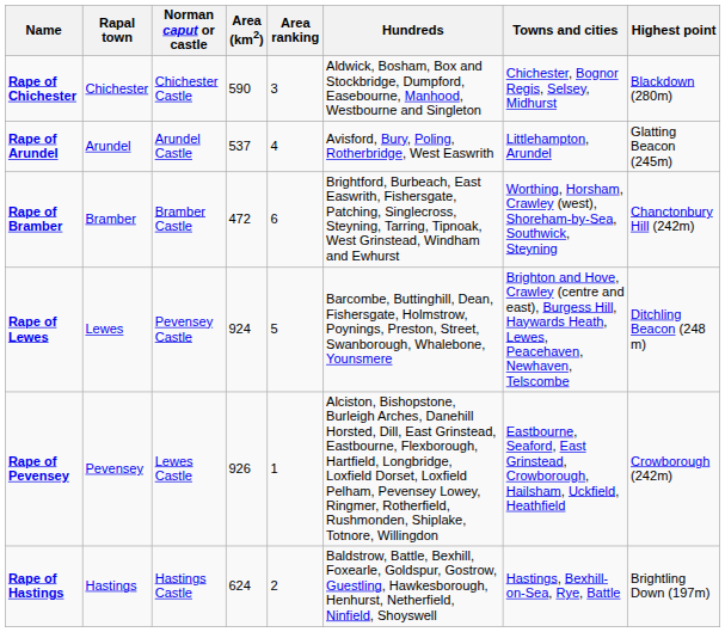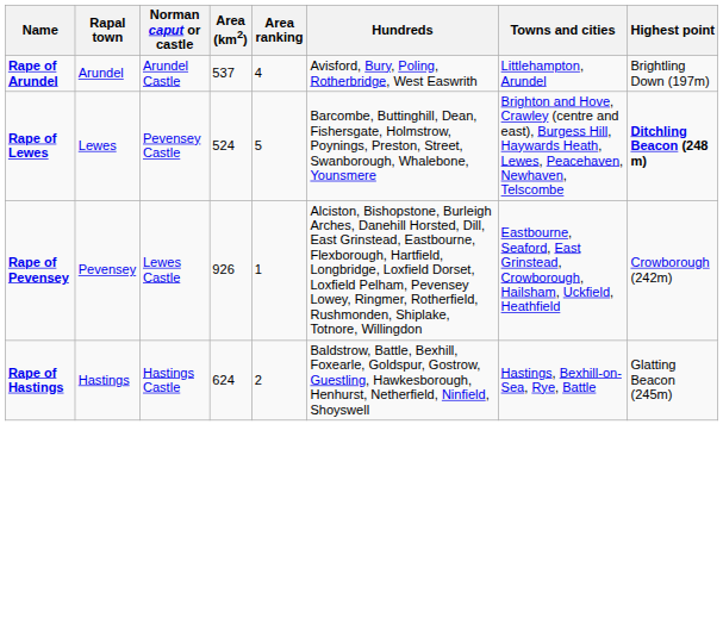- row: Rape of Chichester | Chichester | Chichester Castle | 590 | 3 | Aldwick, Bosham, Box and Stockbridge, Dumpford, Easebourne, Manhood, Westbourne and Singleton | Chichester, Bognor Regis, Selsey, Midhurst | Blackdown (280m)
Rape of Arundel | Highest point: Glatting Beacon (245m) -> Brightling Down (197m)
- row: Rape of Bramber | Bramber | Bramber Castle | 472 | 6 | Brightford, Burbeach, East Easwrith, Fishersgate, Patching, Singlecross, Steyning, Tarring, Tipnoak, West Grinstead, Windham and Ewhurst | Worthing, Horsham, Crawley (west), Shoreham-by-Sea, Southwick, Steyning | Chanctonbury Hill (242m)
Rape of Lewes | Area (km2): 924 -> 524
Rape of Lewes | Highest point: normal -> bold
Rape of Hastings | Highest point: Brightling Down (197m) -> Glatting Beacon (245m)
